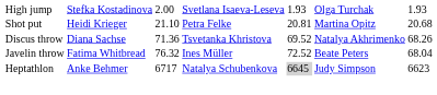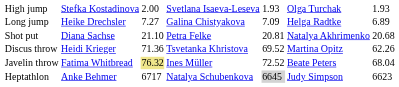+ row: Long jump | Heike Drechsler | 7.27 | Galina Chistyakova | 7.09 | Helga Radtke | 6.89
Shot put | column 2: Heidi Krieger -> Diana Sachse
Shot put | column 6: Martina Opitz -> Natalya Akhrimenko
Discus throw | column 2: Diana Sachse -> Heidi Krieger
Discus throw | column 6: Natalya Akhrimenko -> Martina Opitz
Discus throw | column 7: 68.26 -> 62.26
Javelin throw | column 3: no background -> khaki background
